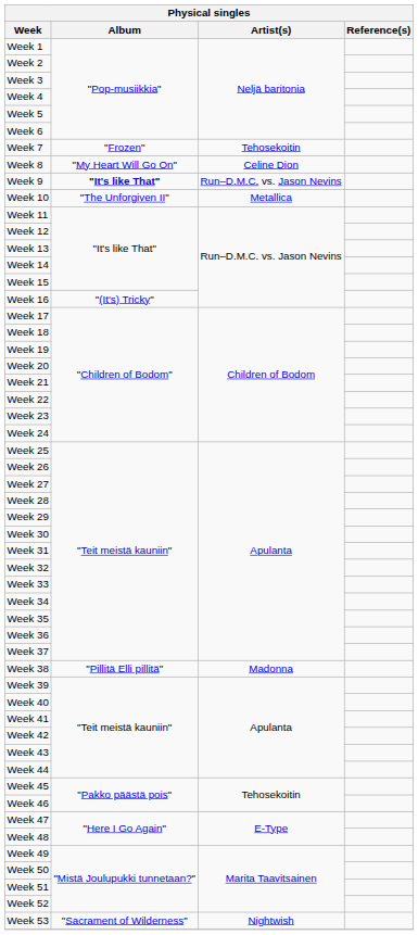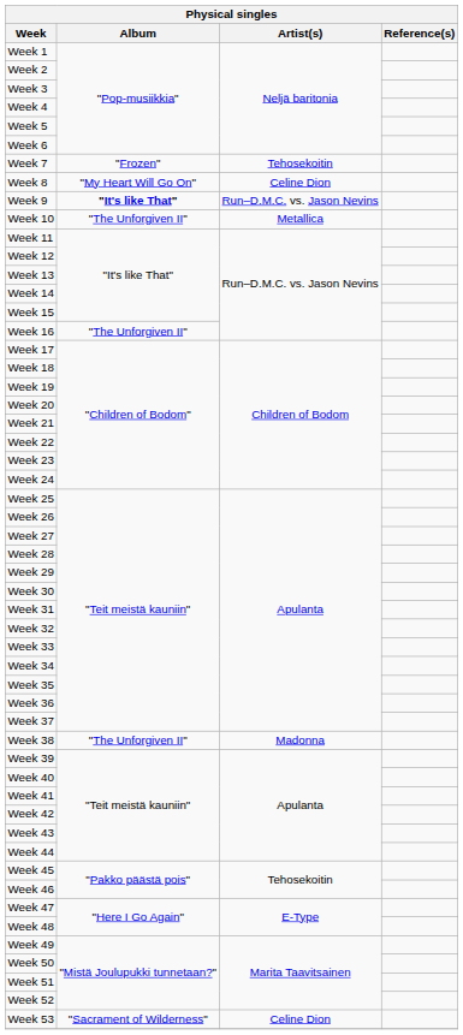Week 16 | Album: "(It's) Tricky" -> "The Unforgiven II"
Week 38 | Album: "Pillitä Elli pillitä" -> "The Unforgiven II"
Week 53 | Artist(s): Nightwish -> Celine Dion
